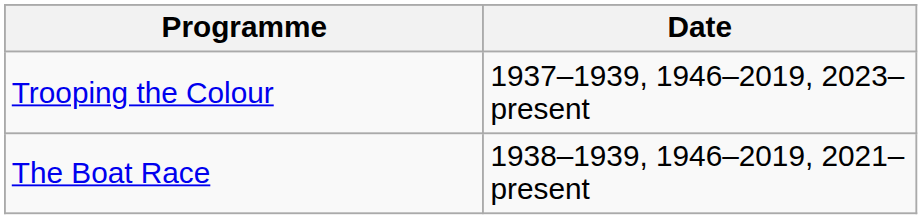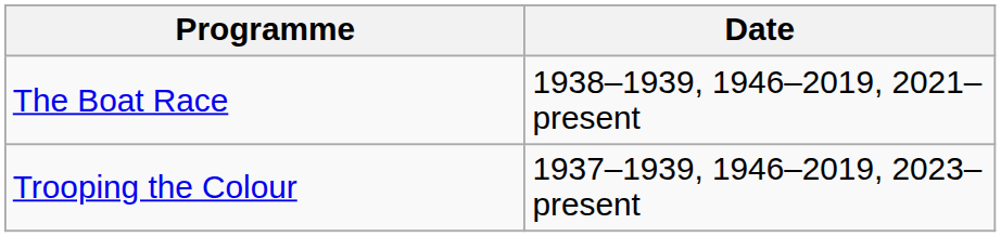rows swapped: Trooping the Colour <-> The Boat Race
